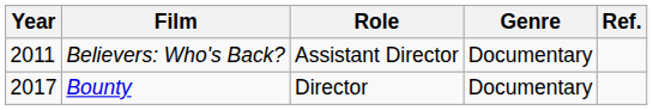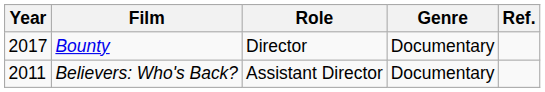rows swapped: Believers: Who's Back? <-> Bounty
